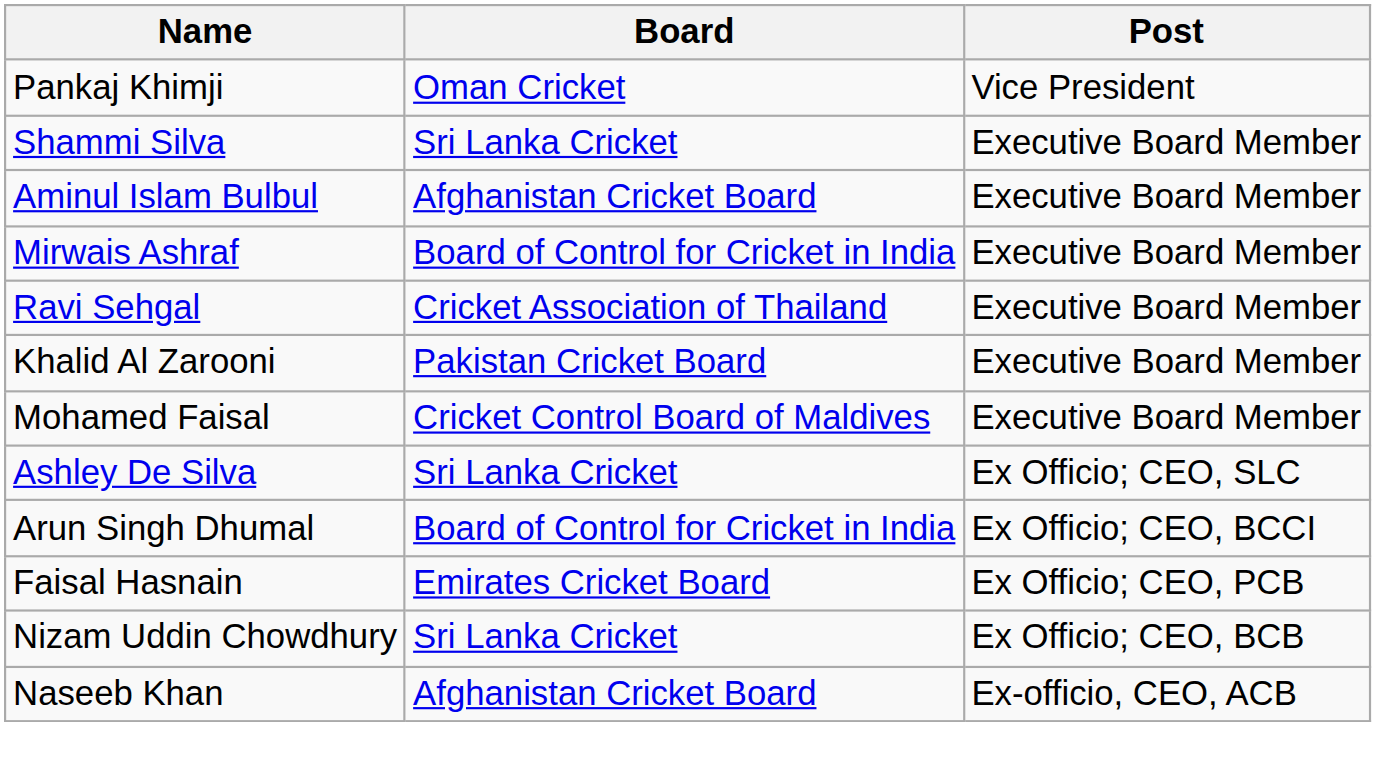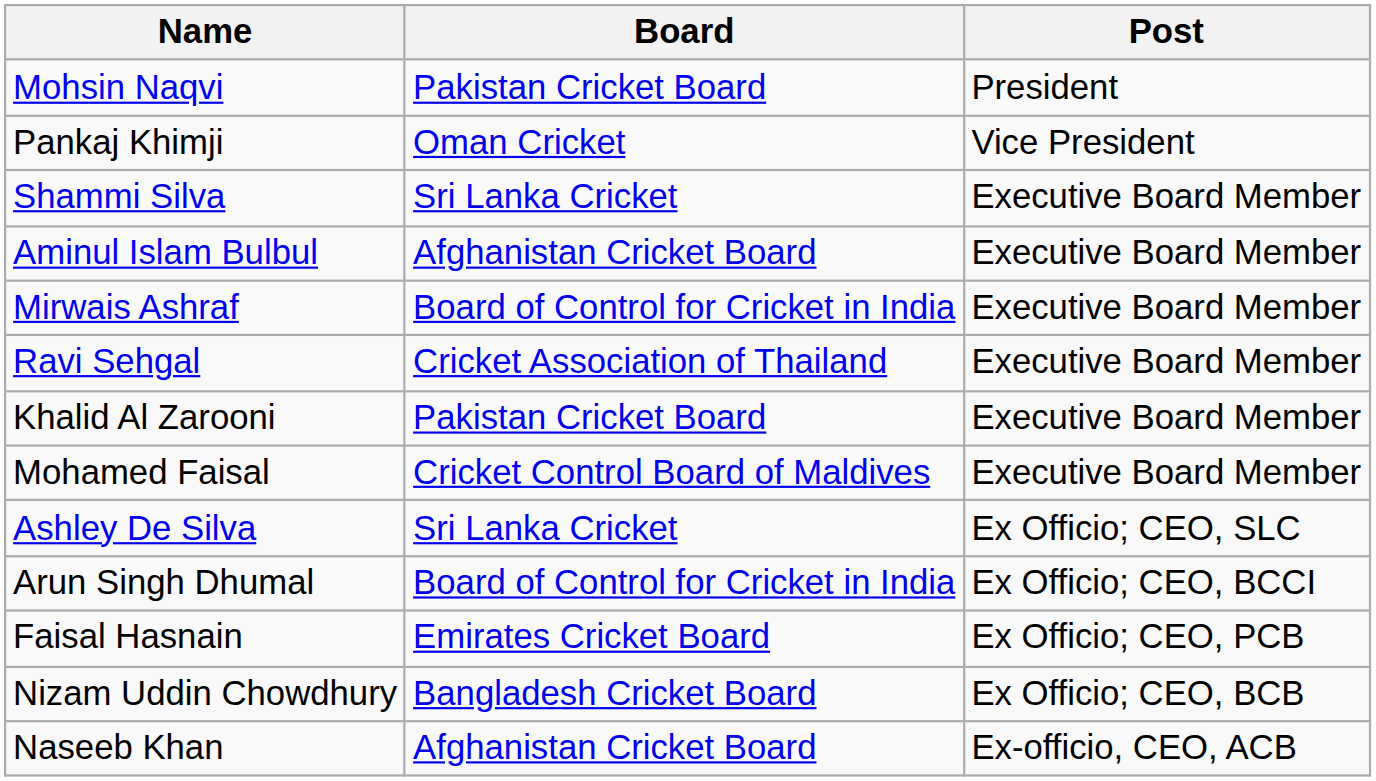+ row: Mohsin Naqvi | Pakistan Cricket Board | President
Nizam Uddin Chowdhury | Board: Sri Lanka Cricket -> Bangladesh Cricket Board
